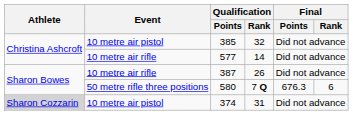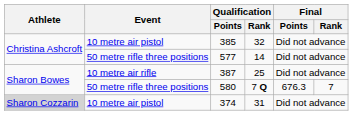577 | Event: 10 metre air rifle -> 50 metre rifle three positions
387 | Qualification / Rank: 26 -> 25
580 | Final / Rank: 6 -> 7
